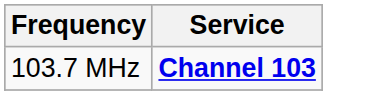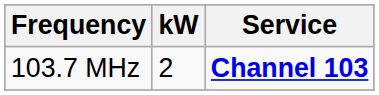+ column: kW | 2
